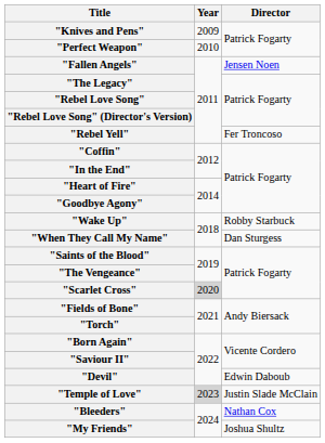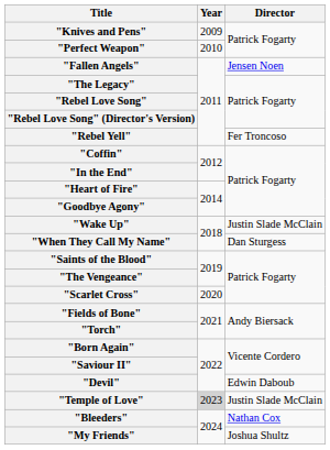"Wake Up" | Director: Robby Starbuck -> Justin Slade McClain
"Scarlet Cross" | Year: lightgrey background -> no background
